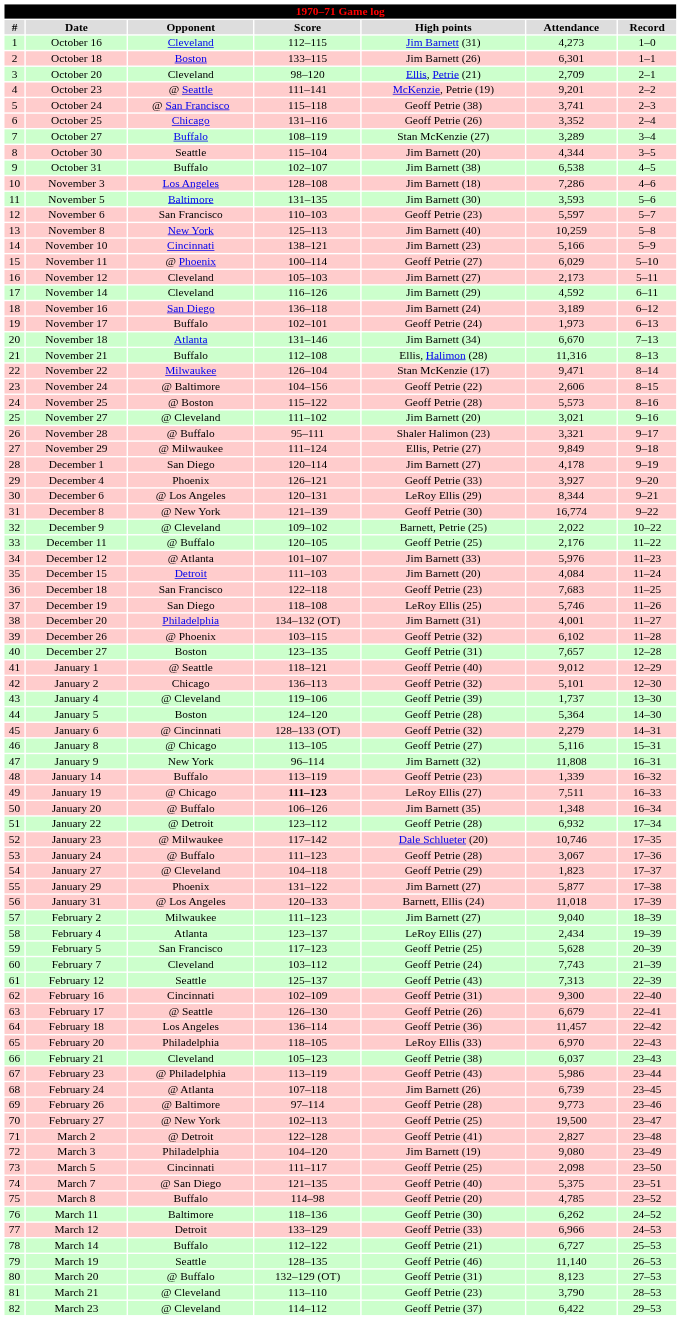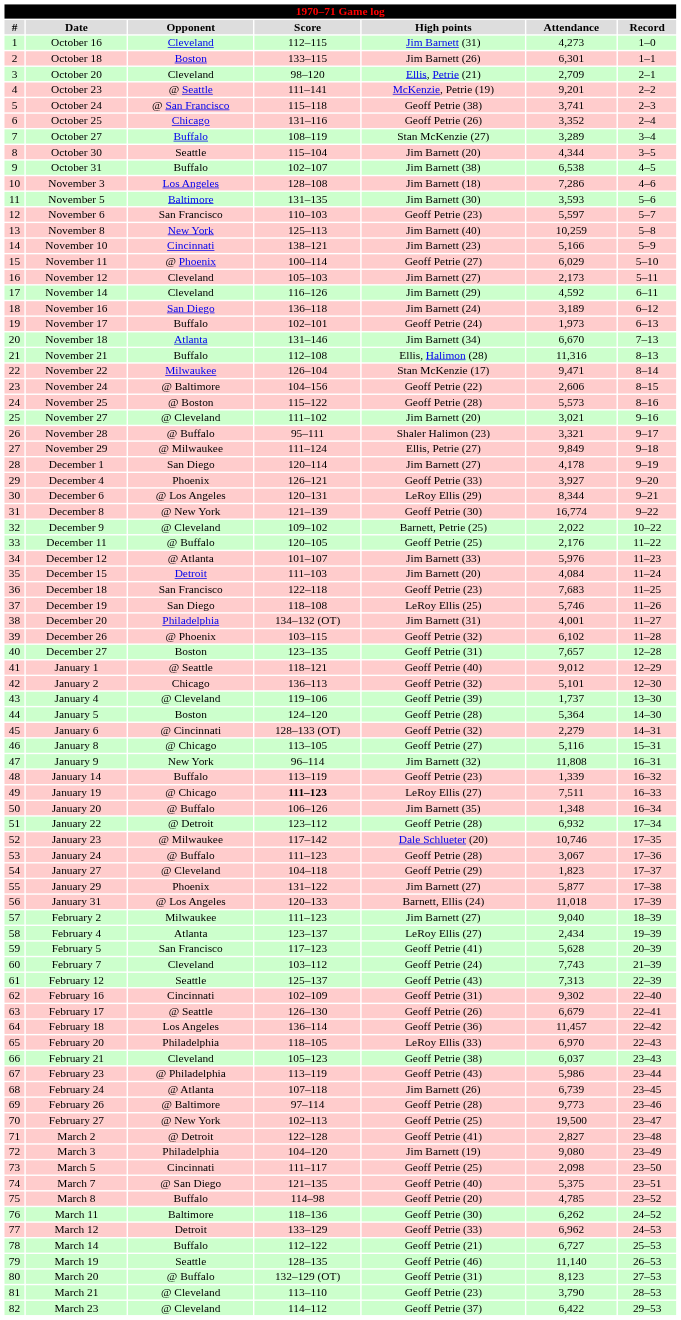February 5 | High points: Geoff Petrie (25) -> Geoff Petrie (41)
February 16 | Attendance: 9,300 -> 9,302
March 12 | Attendance: 6,966 -> 6,962
